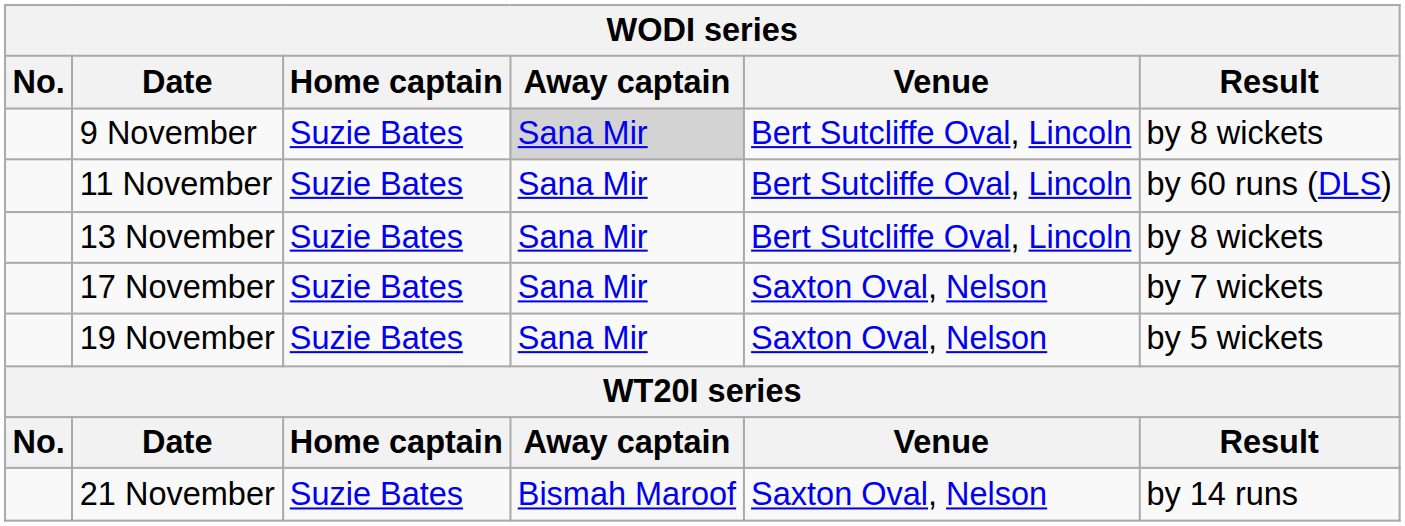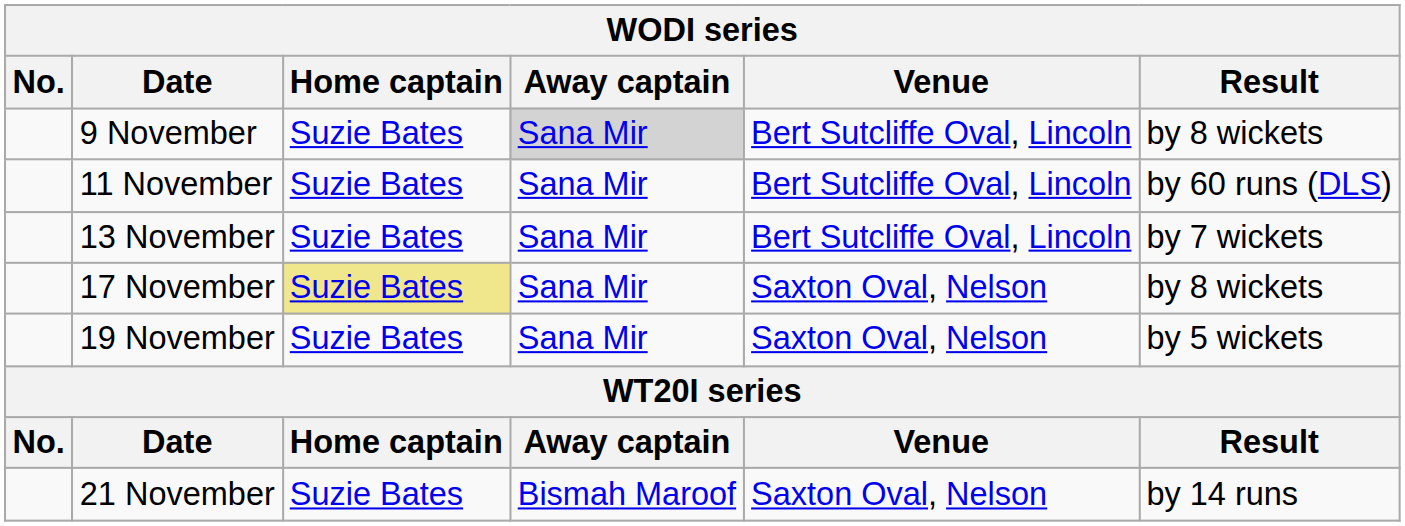13 November | Result: by 8 wickets -> by 7 wickets
17 November | Home captain: no background -> khaki background
17 November | Result: by 7 wickets -> by 8 wickets
